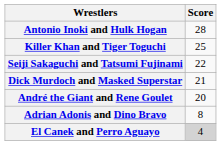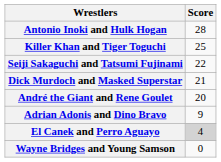Adrian Adonis and Dino Bravo | Score: 8 -> 9
+ row: Wayne Bridges and Young Samson | 0
